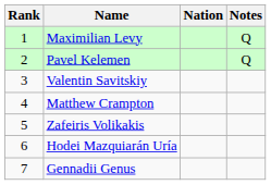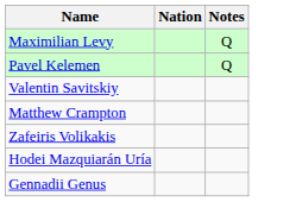- column: Rank | 1 | 2 | 3 | 4 | 5 | 6 | 7
